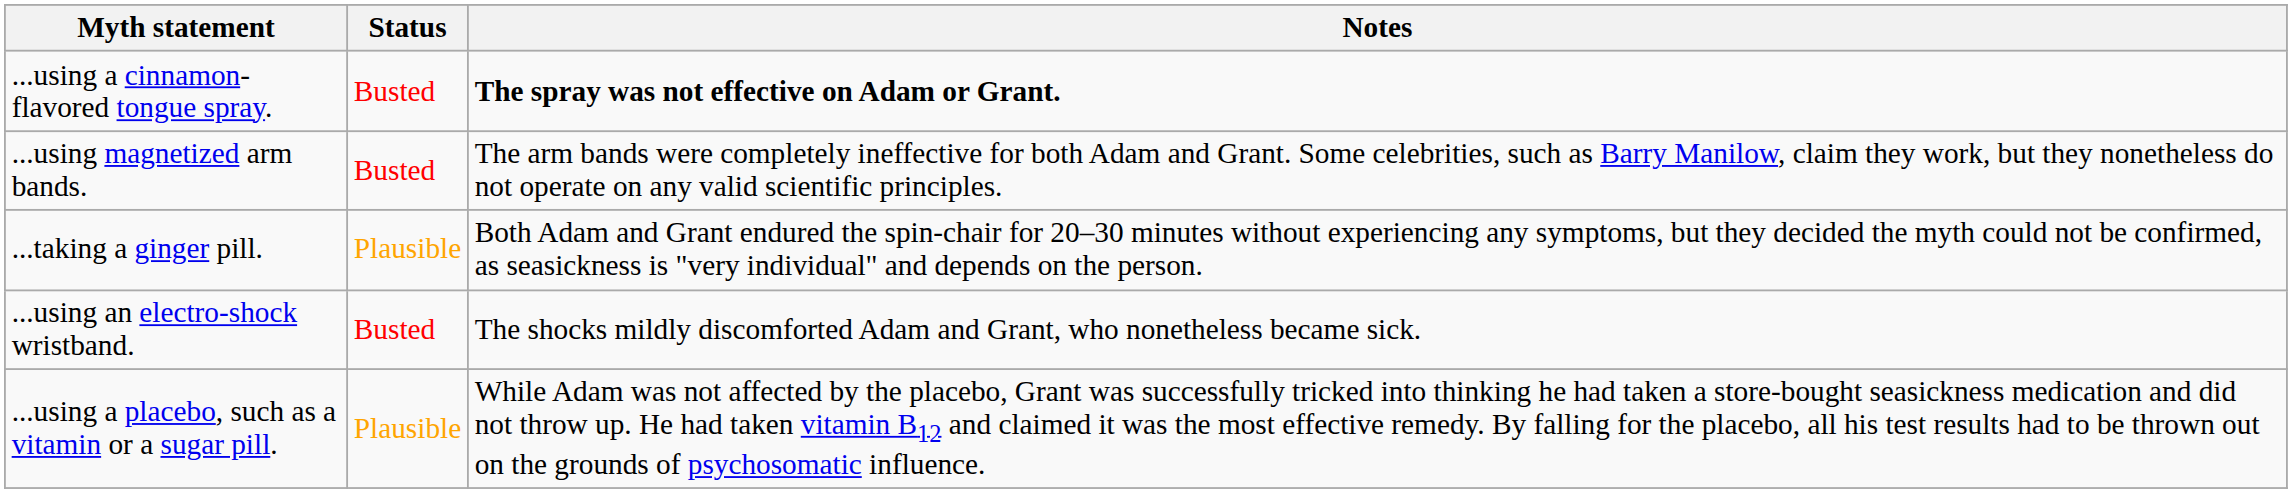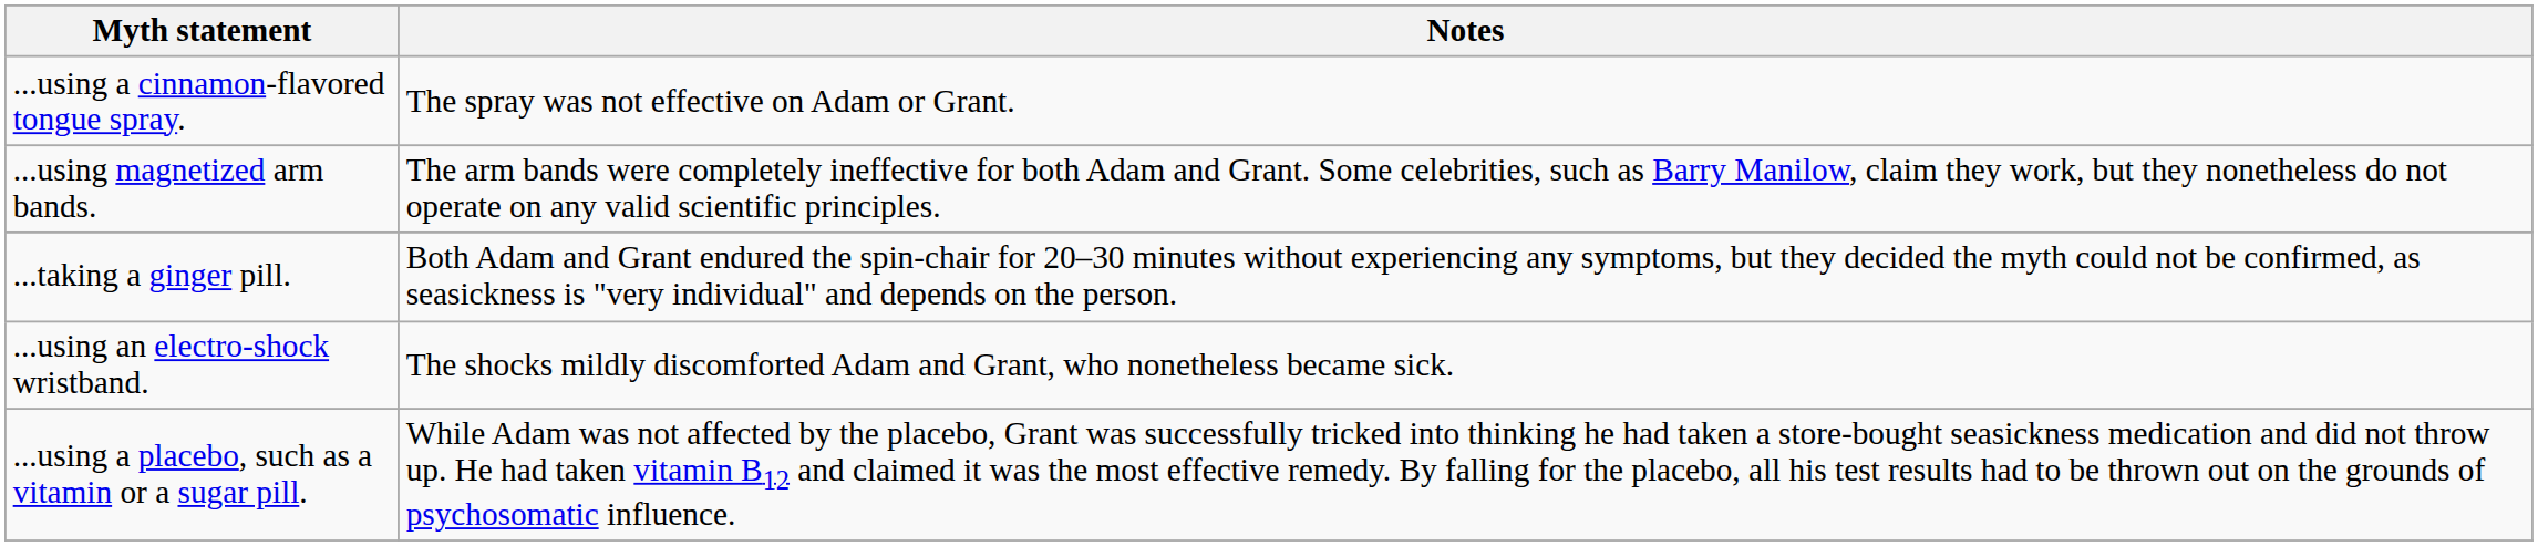- column: Status | Busted | Busted | Plausible | Busted | Plausible
...using a cinnamon-flavored tongue spray. | Notes: bold -> normal
